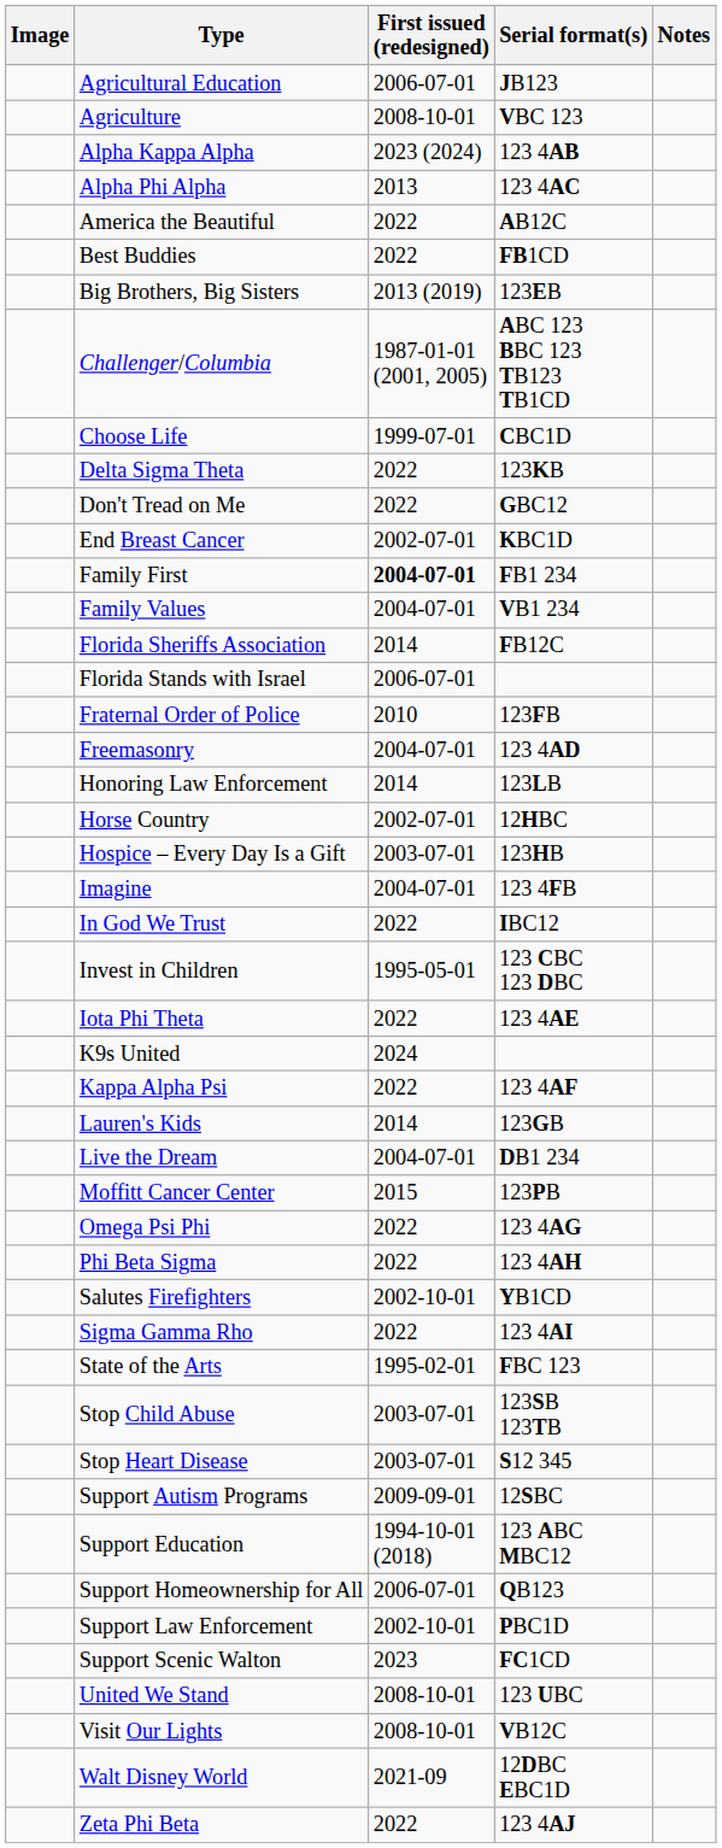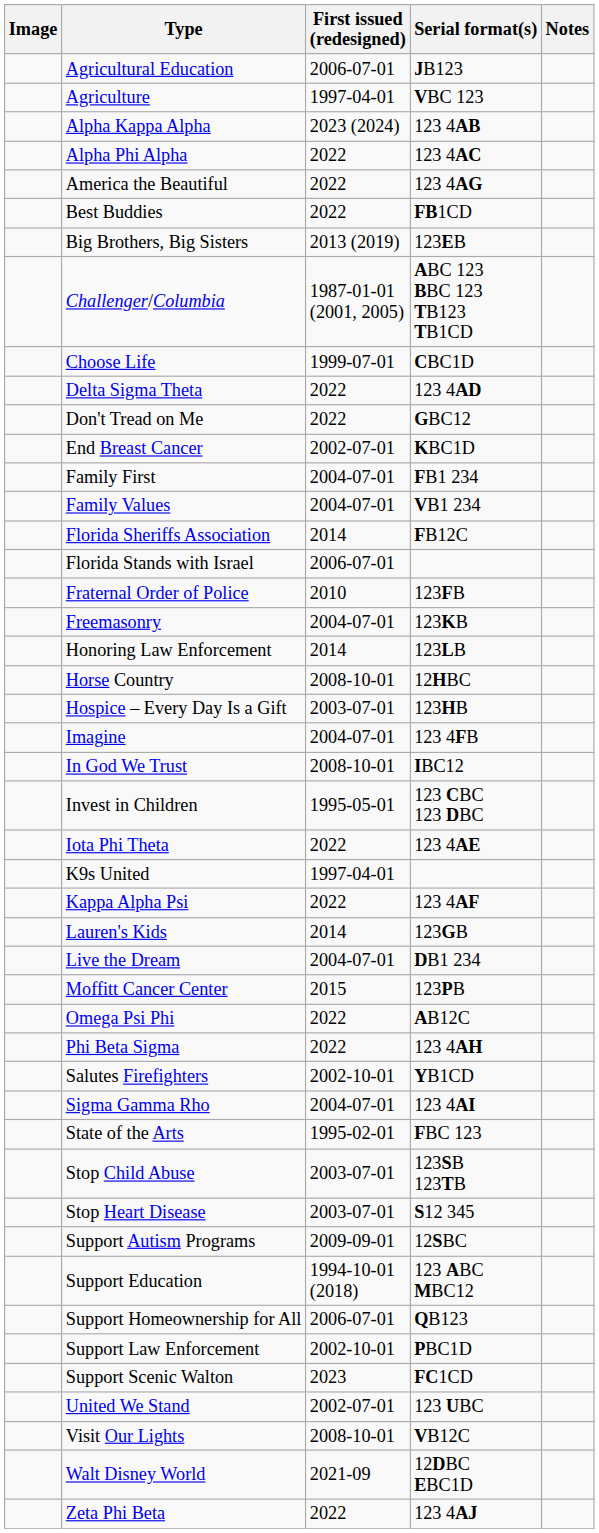Agriculture | First issued (redesigned): 2008-10-01 -> 1997-04-01
Alpha Phi Alpha | First issued (redesigned): 2013 -> 2022
America the Beautiful | Serial format(s): AB12C -> 123 4AG
Delta Sigma Theta | Serial format(s): 123KB -> 123 4AD
Family First | First issued (redesigned): bold -> normal
Freemasonry | Serial format(s): 123 4AD -> 123KB
Horse Country | First issued (redesigned): 2002-07-01 -> 2008-10-01
In God We Trust | First issued (redesigned): 2022 -> 2008-10-01
K9s United | First issued (redesigned): 2024 -> 1997-04-01
Omega Psi Phi | Serial format(s): 123 4AG -> AB12C
Sigma Gamma Rho | First issued (redesigned): 2022 -> 2004-07-01
United We Stand | First issued (redesigned): 2008-10-01 -> 2002-07-01
